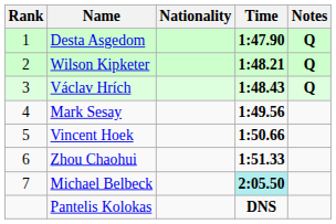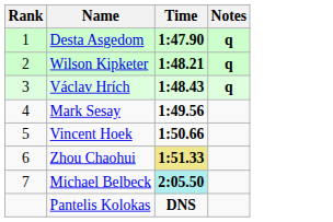- column: Nationality
Desta Asgedom | Notes: Q -> q
Wilson Kipketer | Notes: Q -> q
Václav Hrích | Notes: Q -> q
Zhou Chaohui | Time: no background -> khaki background
